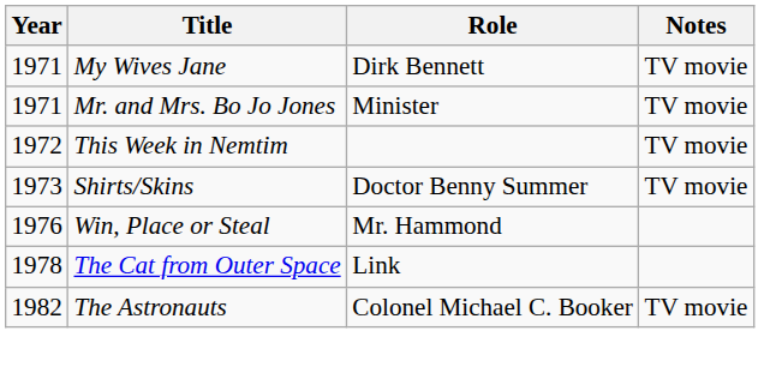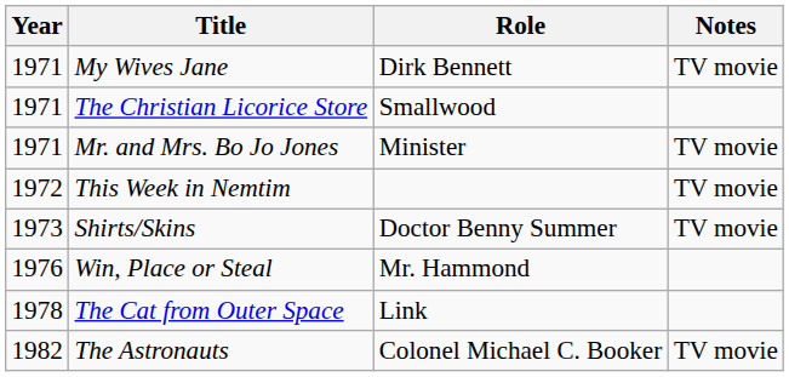+ row: 1971 | The Christian Licorice Store | Smallwood
